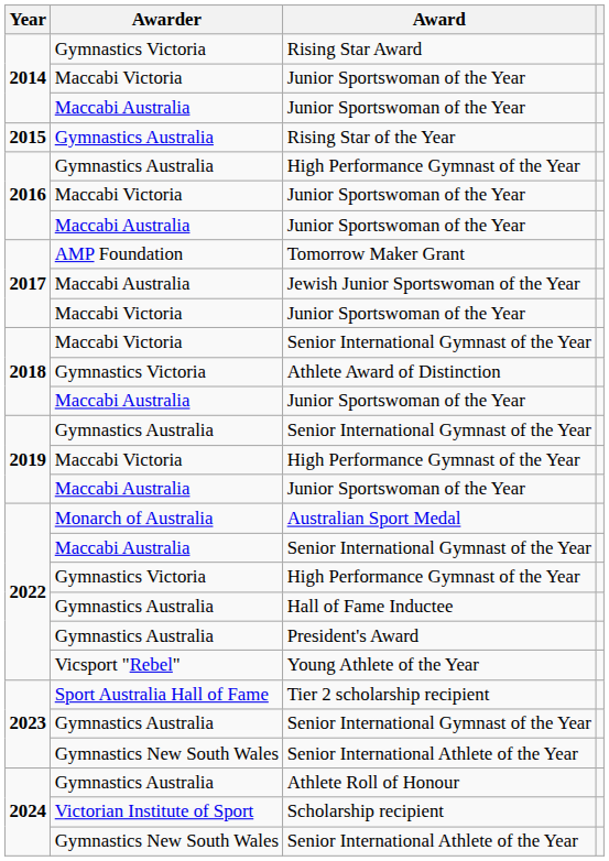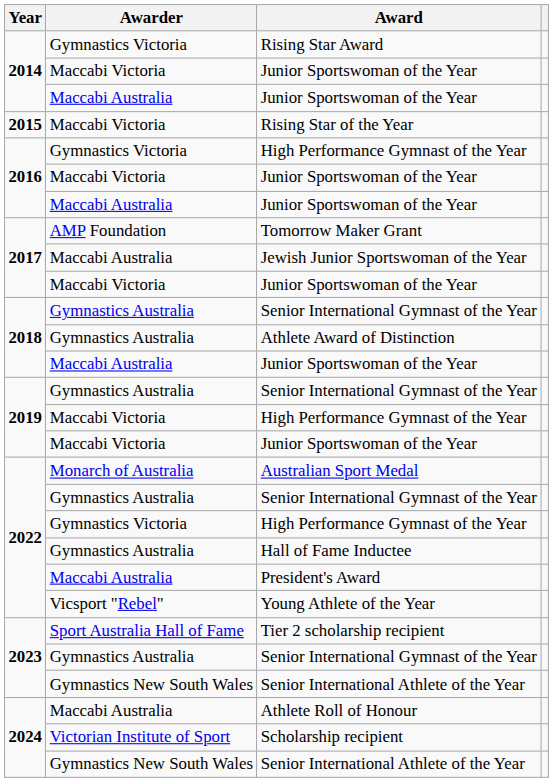Rising Star of the Year | Awarder: Gymnastics Australia -> Maccabi Victoria
2016 / High Performance Gymnast of the Year | Awarder: Gymnastics Australia -> Gymnastics Victoria
2018 / Senior International Gymnast of the Year | Awarder: Maccabi Victoria -> Gymnastics Australia
Athlete Award of Distinction | Awarder: Gymnastics Victoria -> Gymnastics Australia
2019 / Junior Sportswoman of the Year | Awarder: Maccabi Australia -> Maccabi Victoria
2022 / Senior International Gymnast of the Year | Awarder: Maccabi Australia -> Gymnastics Australia
President's Award | Awarder: Gymnastics Australia -> Maccabi Australia
Athlete Roll of Honour | Awarder: Gymnastics Australia -> Maccabi Australia
